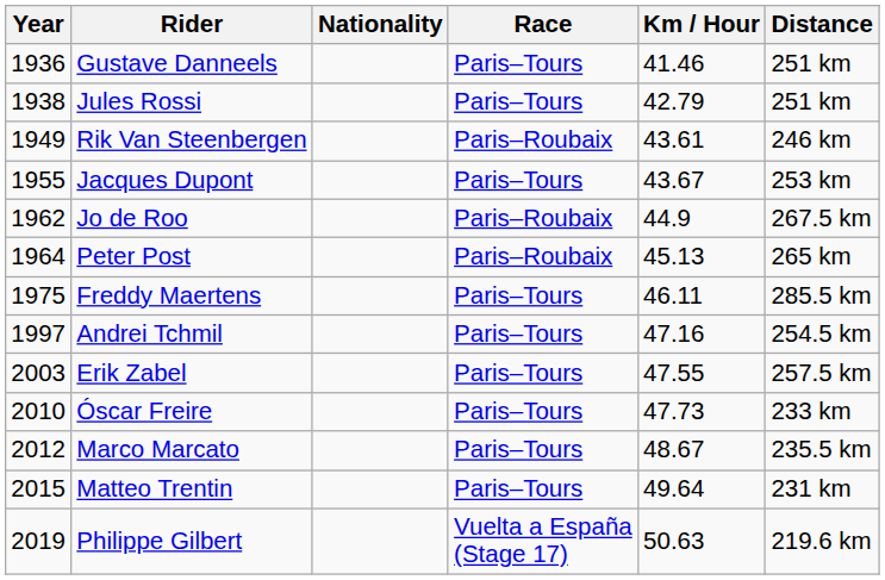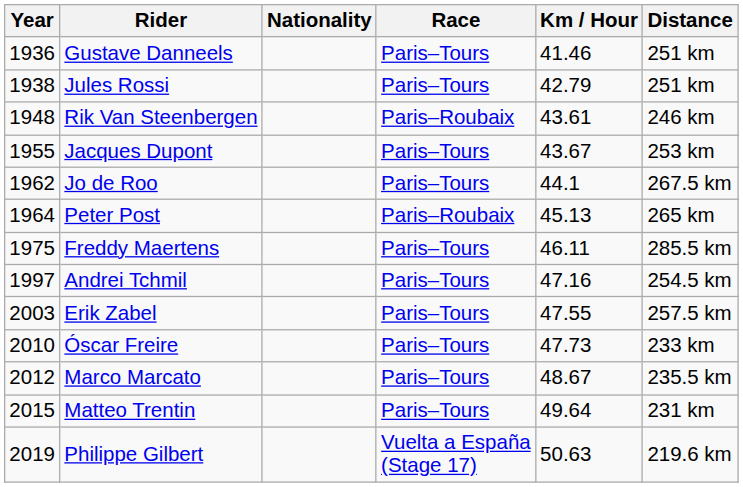Rik Van Steenbergen | Year: 1949 -> 1948
Jo de Roo | Race: Paris–Roubaix -> Paris–Tours
Jo de Roo | Km / Hour: 44.9 -> 44.1
